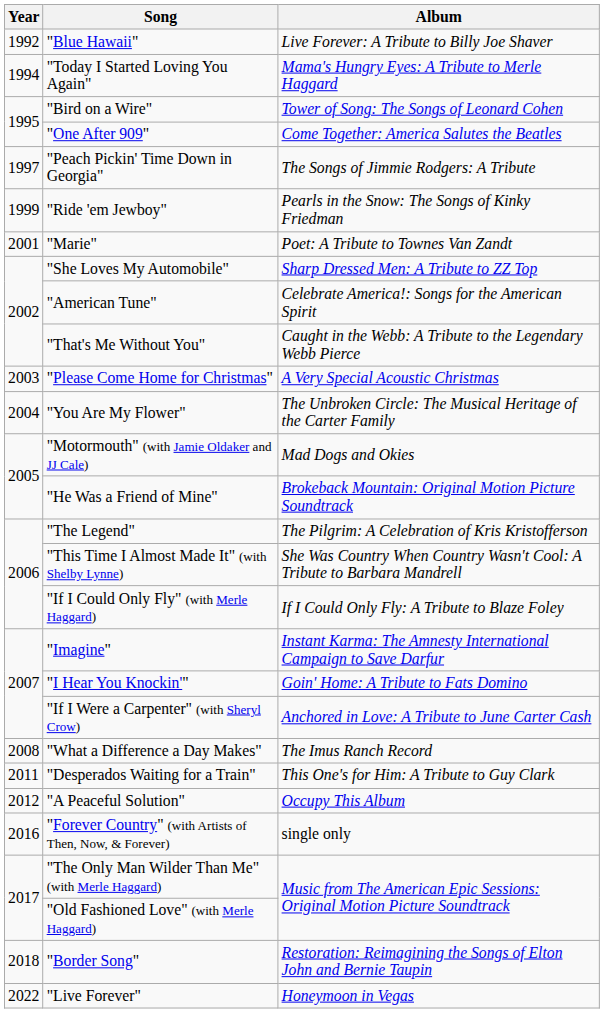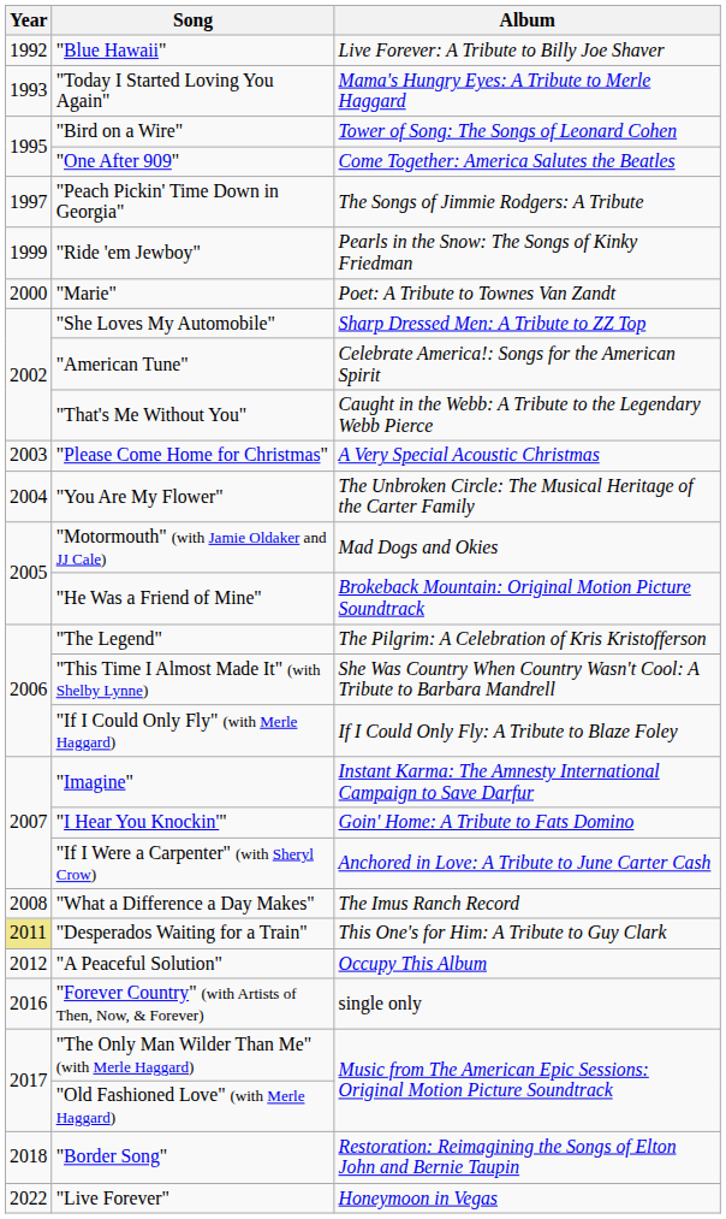"Today I Started Loving You Again" | Year: 1994 -> 1993
"Marie" | Year: 2001 -> 2000
"Desperados Waiting for a Train" | Year: no background -> khaki background
